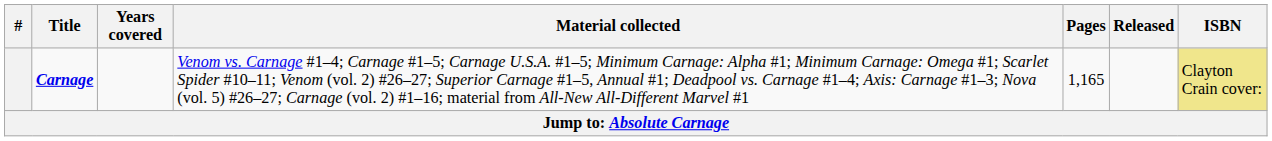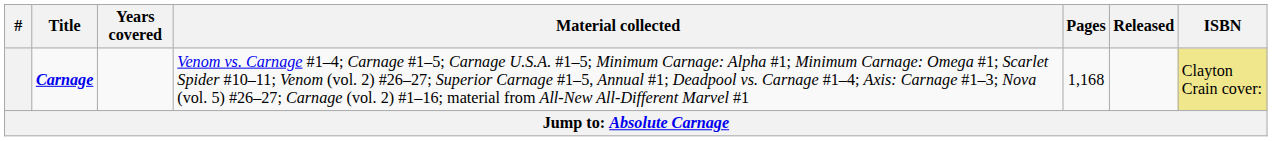Carnage | Pages: 1,165 -> 1,168
